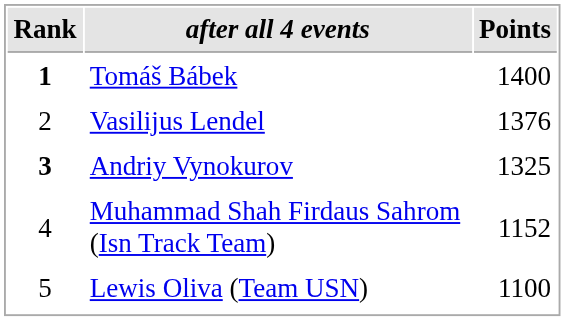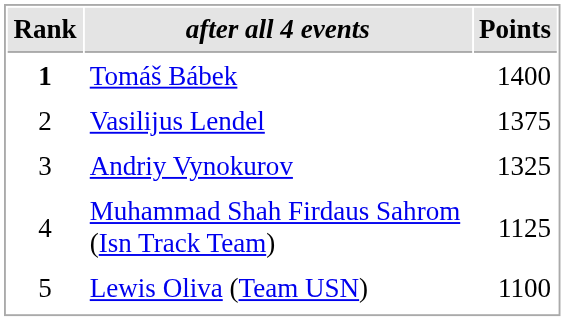Vasilijus Lendel | Points: 1376 -> 1375
Andriy Vynokurov | Rank: bold -> normal
Muhammad Shah Firdaus Sahrom (Isn Track Team) | Points: 1152 -> 1125
